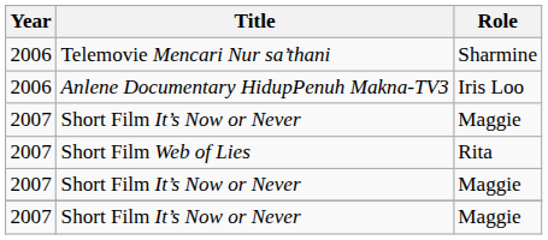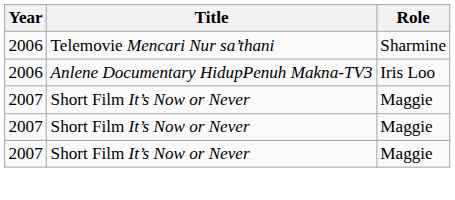- row: 2007 | Short Film Web of Lies | Rita
